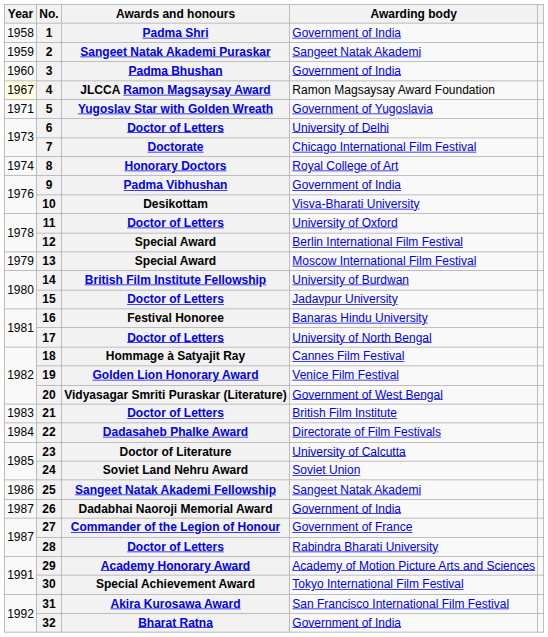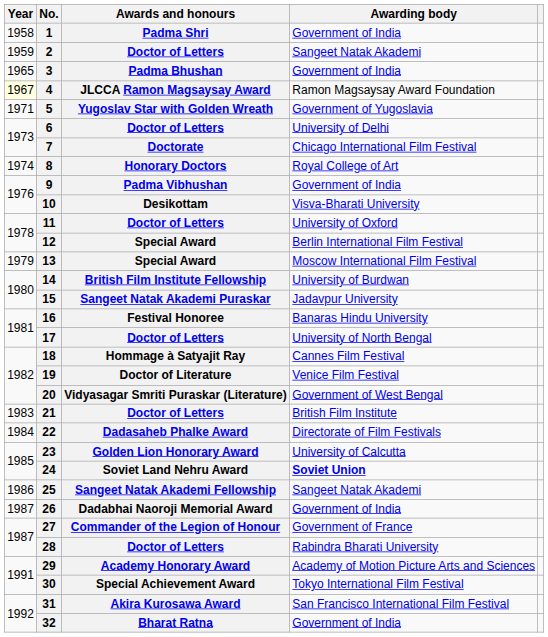2 | Awards and honours: Sangeet Natak Akademi Puraskar -> Doctor of Letters
3 | Year: 1960 -> 1965
15 | Awards and honours: Doctor of Letters -> Sangeet Natak Akademi Puraskar
19 | Awards and honours: Golden Lion Honorary Award -> Doctor of Literature
23 | Awards and honours: Doctor of Literature -> Golden Lion Honorary Award
24 | Awarding body: normal -> bold
